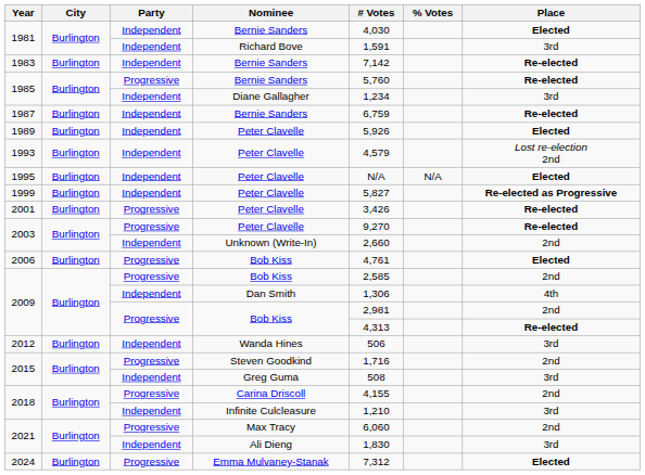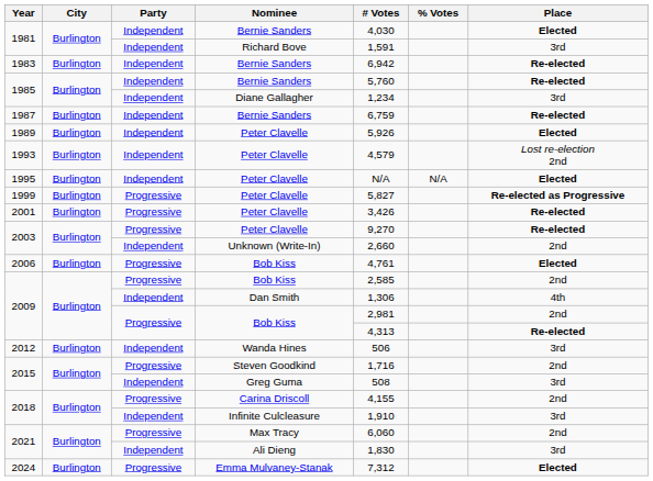1983 | # Votes: 7,142 -> 6,942
1985 / Bernie Sanders | Party: Progressive -> Independent
1999 | Party: Independent -> Progressive
2018 / Infinite Culcleasure | # Votes: 1,210 -> 1,910
